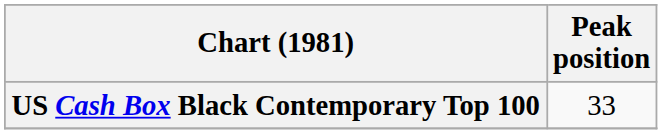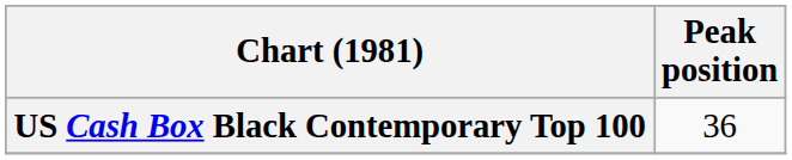US Cash Box Black Contemporary Top 100 | Peak position: 33 -> 36
